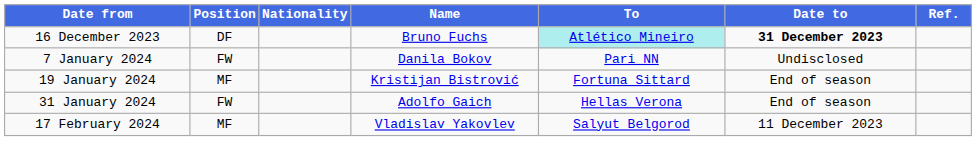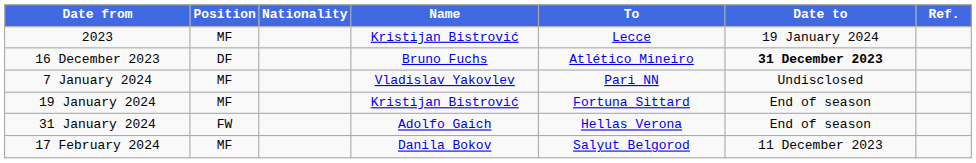+ row: 2023 | MF | Kristijan Bistrović | Lecce | 19 January 2024
16 December 2023 | To: paleturquoise background -> no background
7 January 2024 | Position: FW -> MF
7 January 2024 | Name: Danila Bokov -> Vladislav Yakovlev
17 February 2024 | Name: Vladislav Yakovlev -> Danila Bokov
